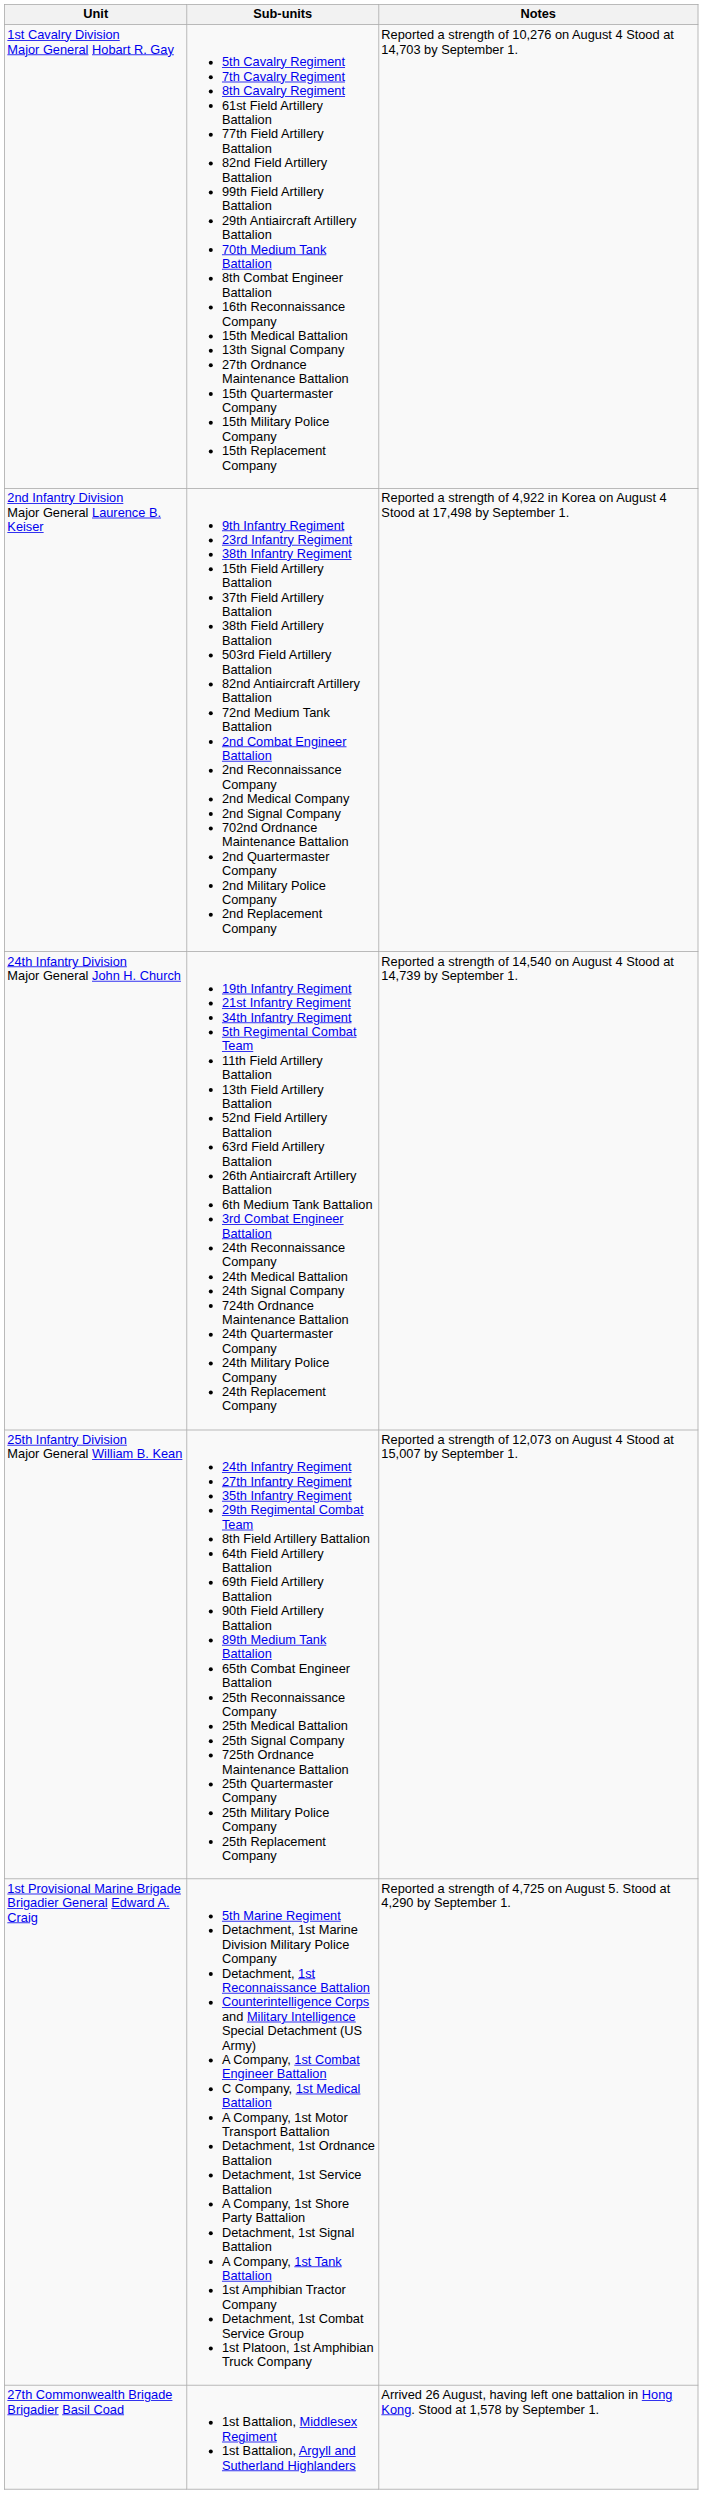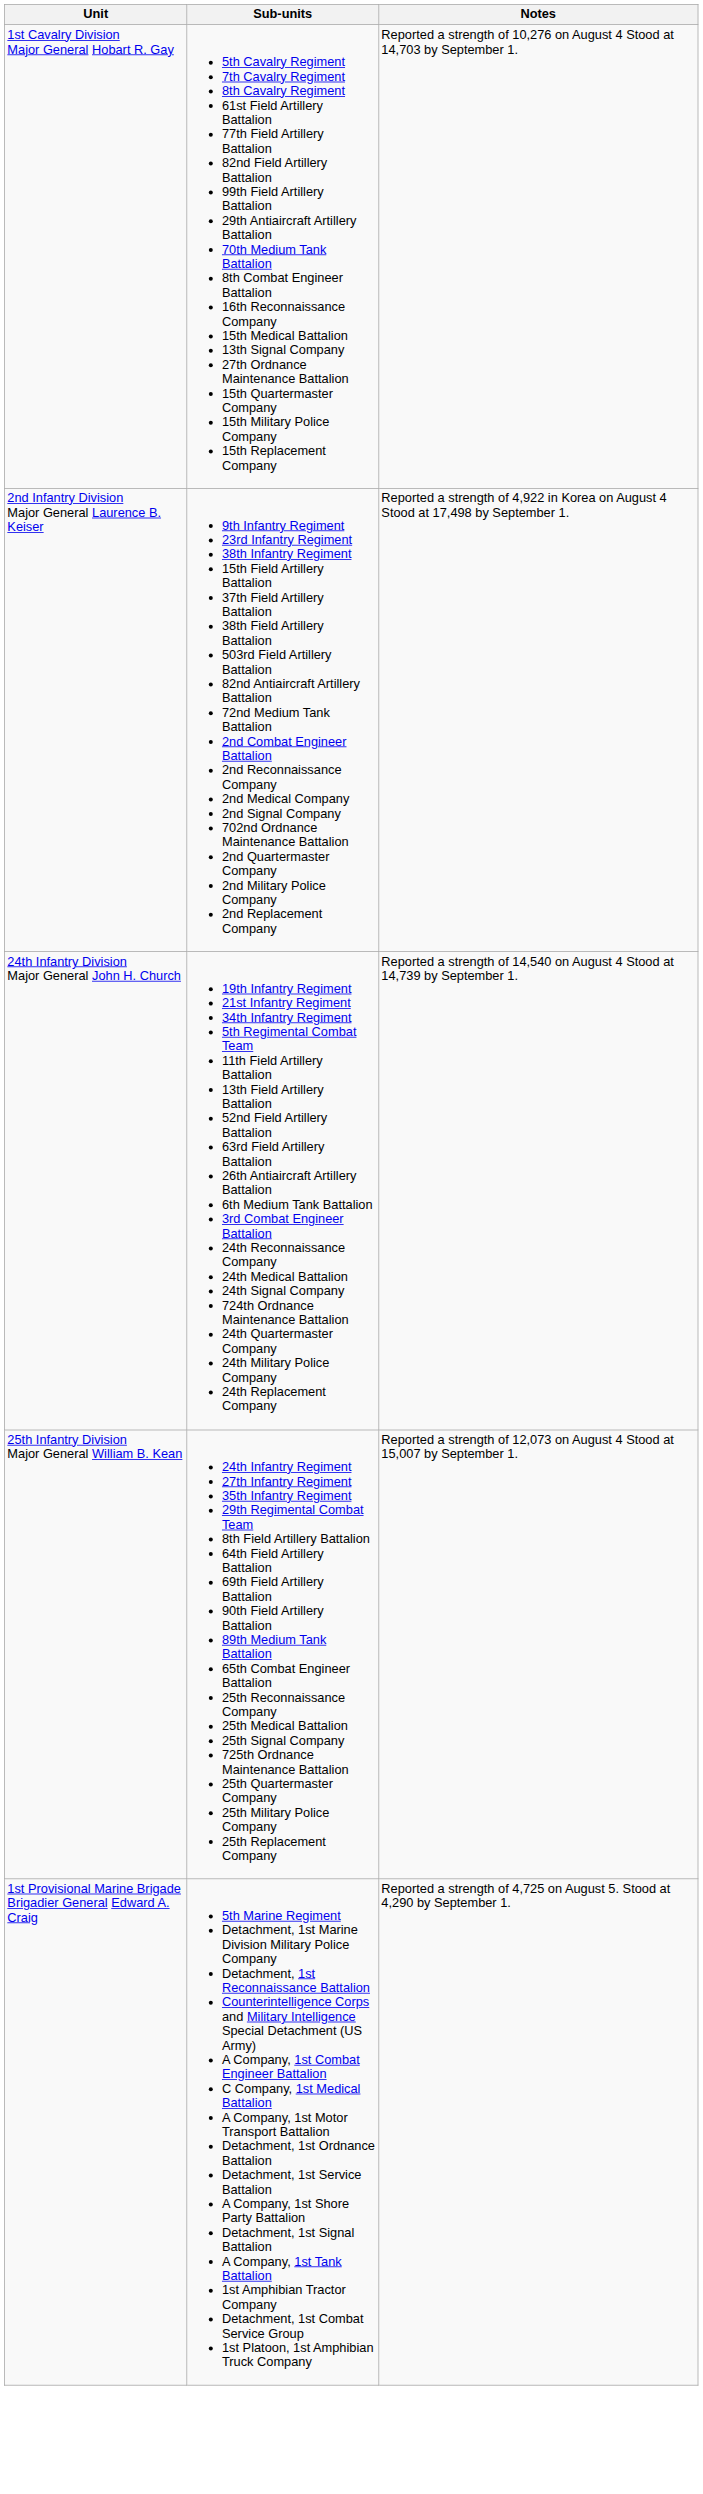- row: 27th Commonwealth Brigade Brigadier Basil Coad | 1st Battalion, Middlesex Regiment 1st Battalion, Argyll and Sutherland Highlanders | Arrived 26 August, having left one battalion in Hong Kong. Stood at 1,578 by September 1.
